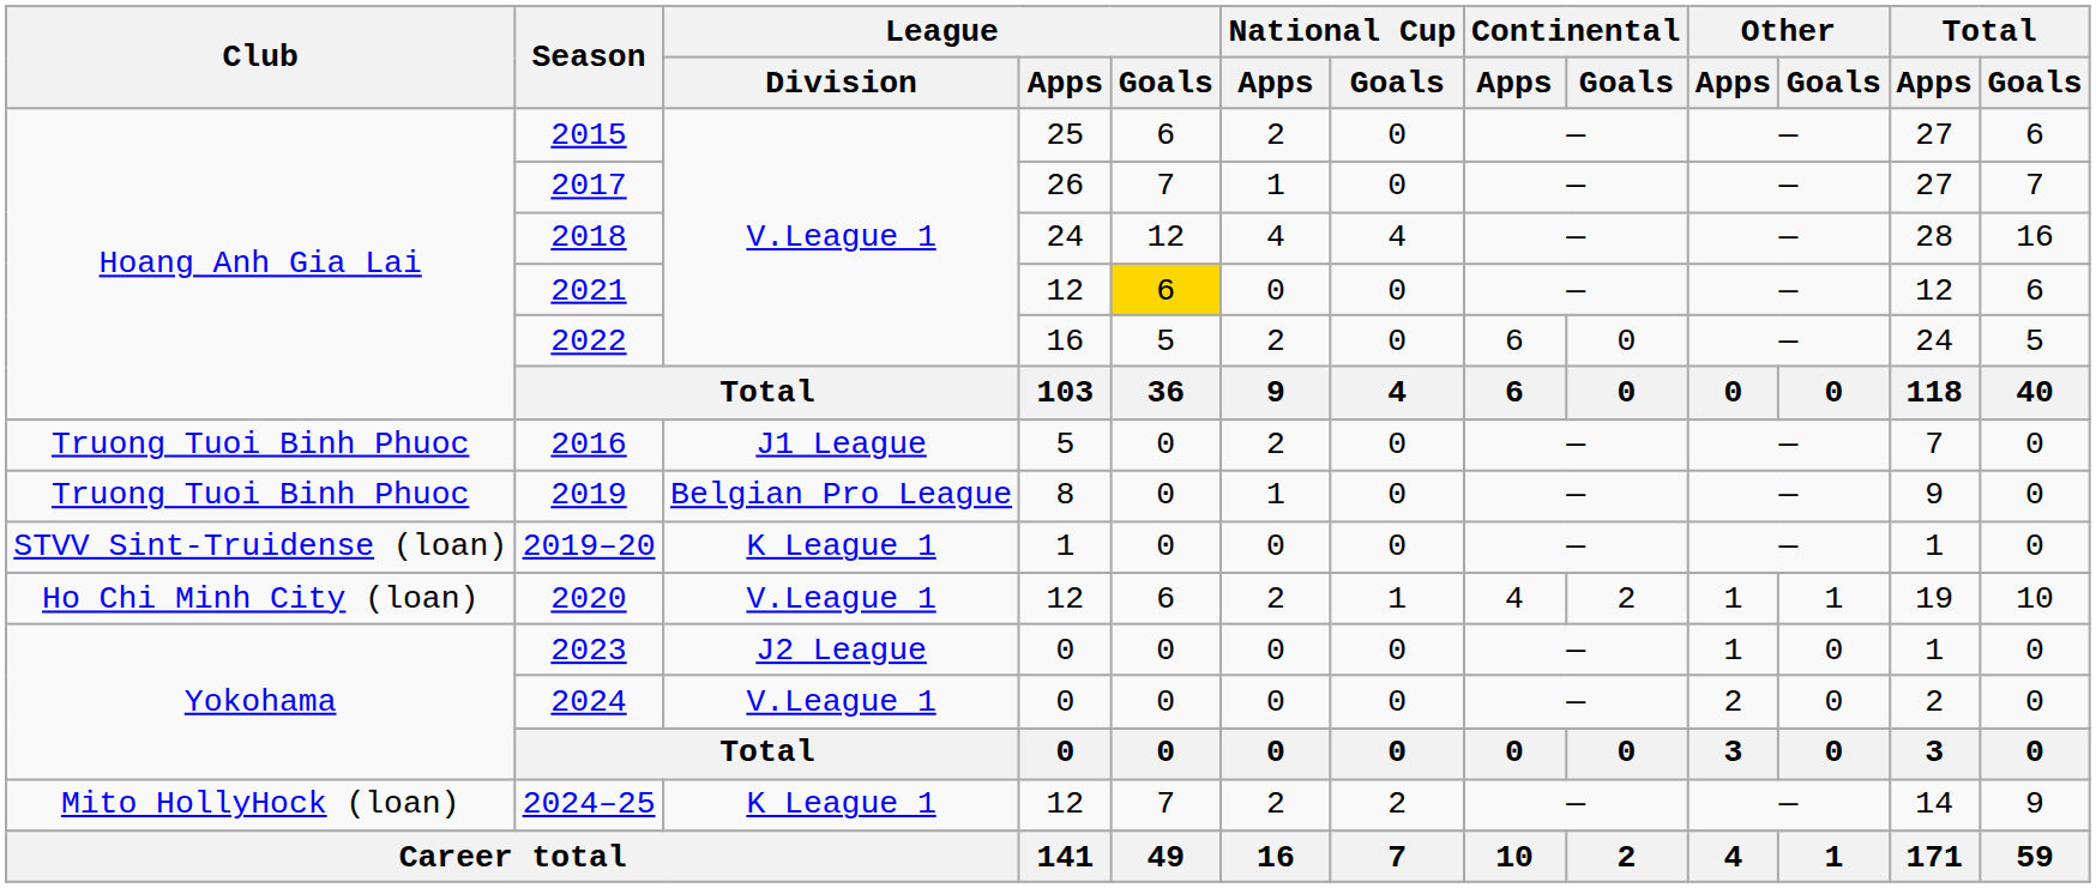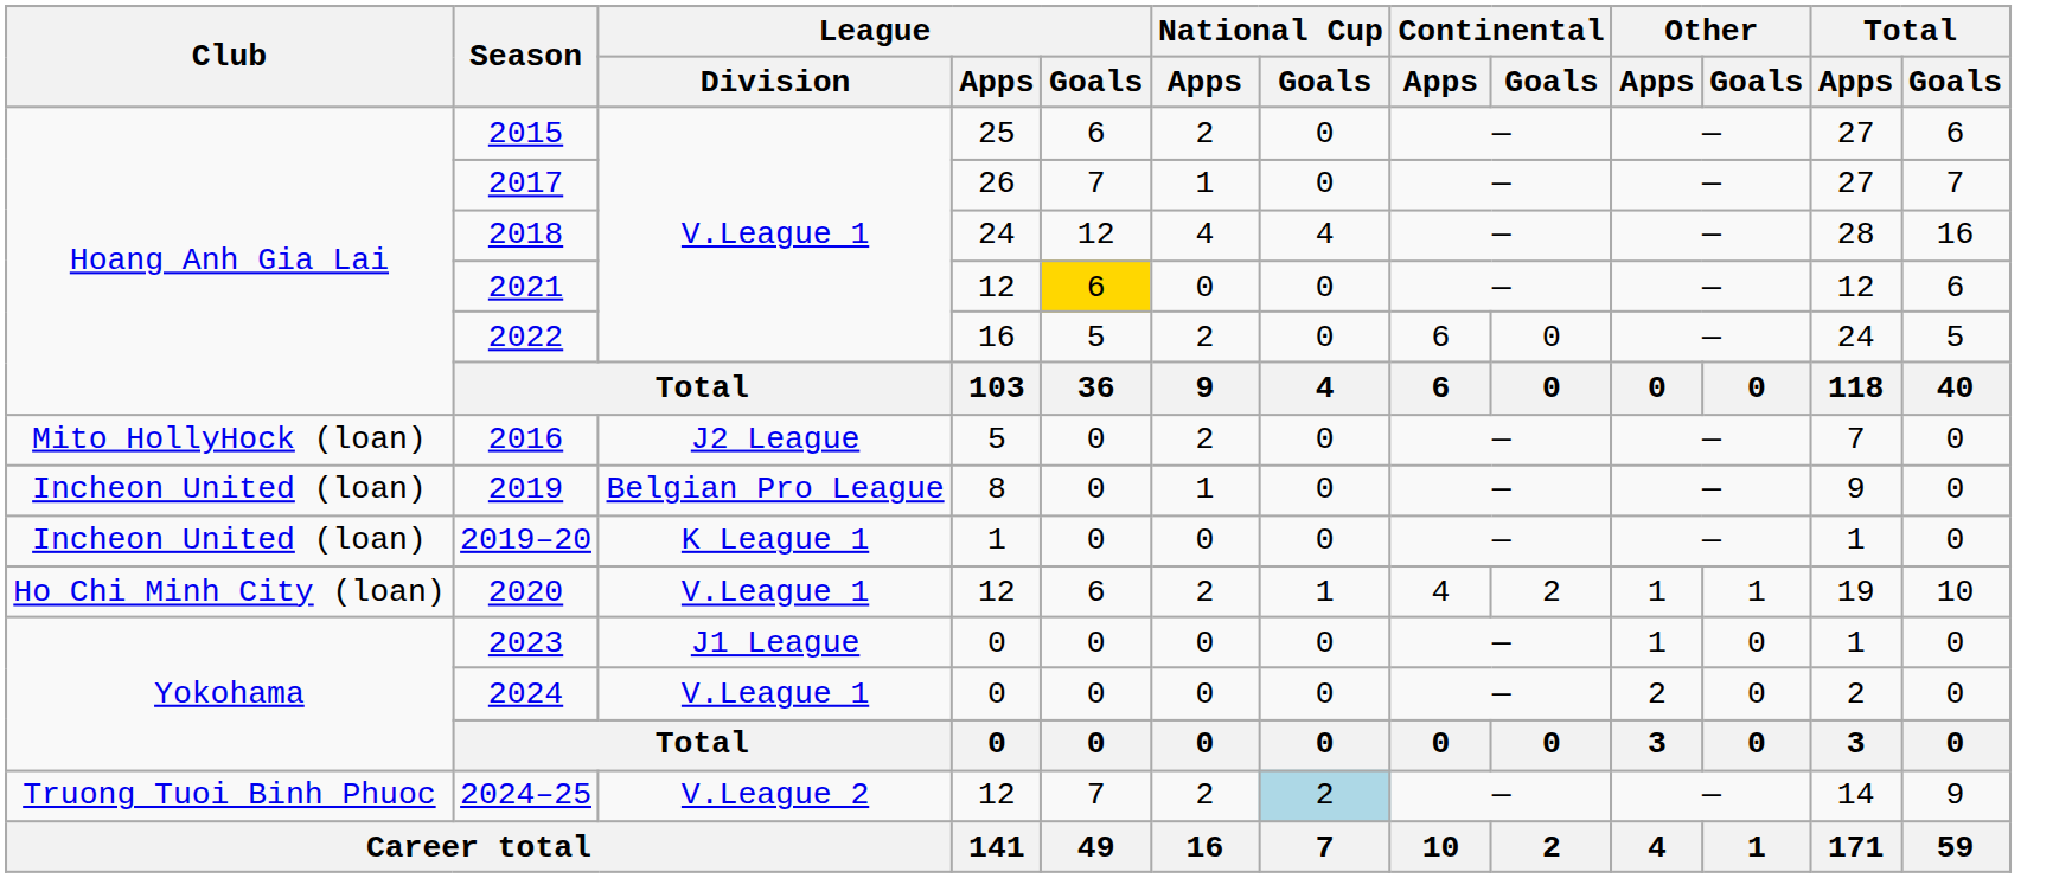2016 | Club: Truong Tuoi Binh Phuoc -> Mito HollyHock (loan)
2016 | League / Division: J1 League -> J2 League
2019 | Club: Truong Tuoi Binh Phuoc -> Incheon United (loan)
2019–20 | Club: STVV Sint-Truidense (loan) -> Incheon United (loan)
2023 | League / Division: J2 League -> J1 League
2024–25 | Club: Mito HollyHock (loan) -> Truong Tuoi Binh Phuoc
2024–25 | League / Division: K League 1 -> V.League 2
2024–25 | National Cup / Goals: no background -> lightblue background
